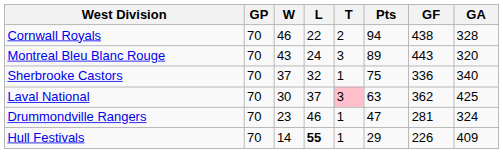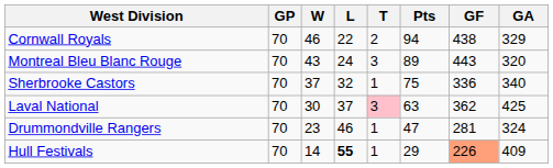Cornwall Royals | GA: 328 -> 329
Hull Festivals | GF: no background -> lightsalmon background
